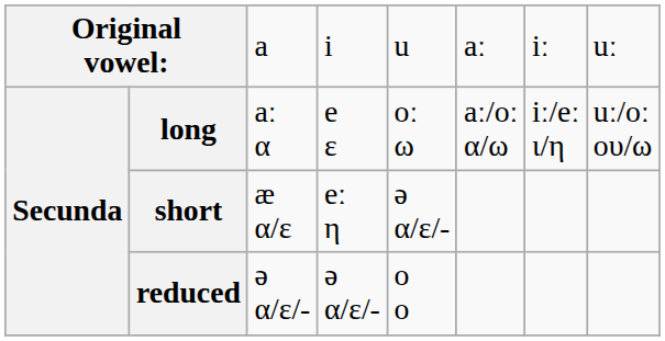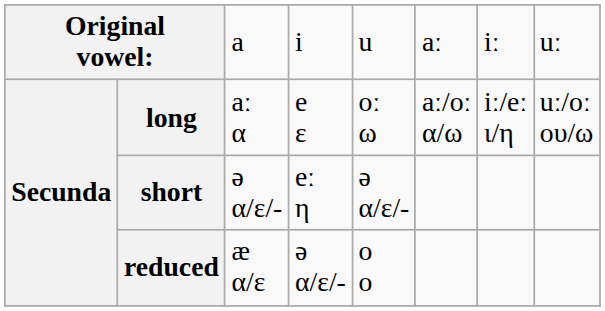short | column 3: æ α/ε -> ə α/ε/-
reduced | column 3: ə α/ε/- -> æ α/ε
